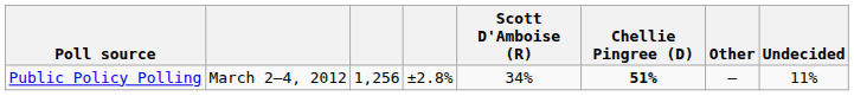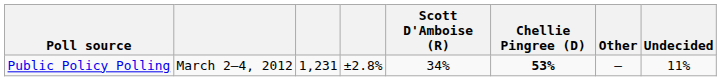Public Policy Polling | column 3: 1,256 -> 1,231
Public Policy Polling | Chellie Pingree (D): 51% -> 53%
